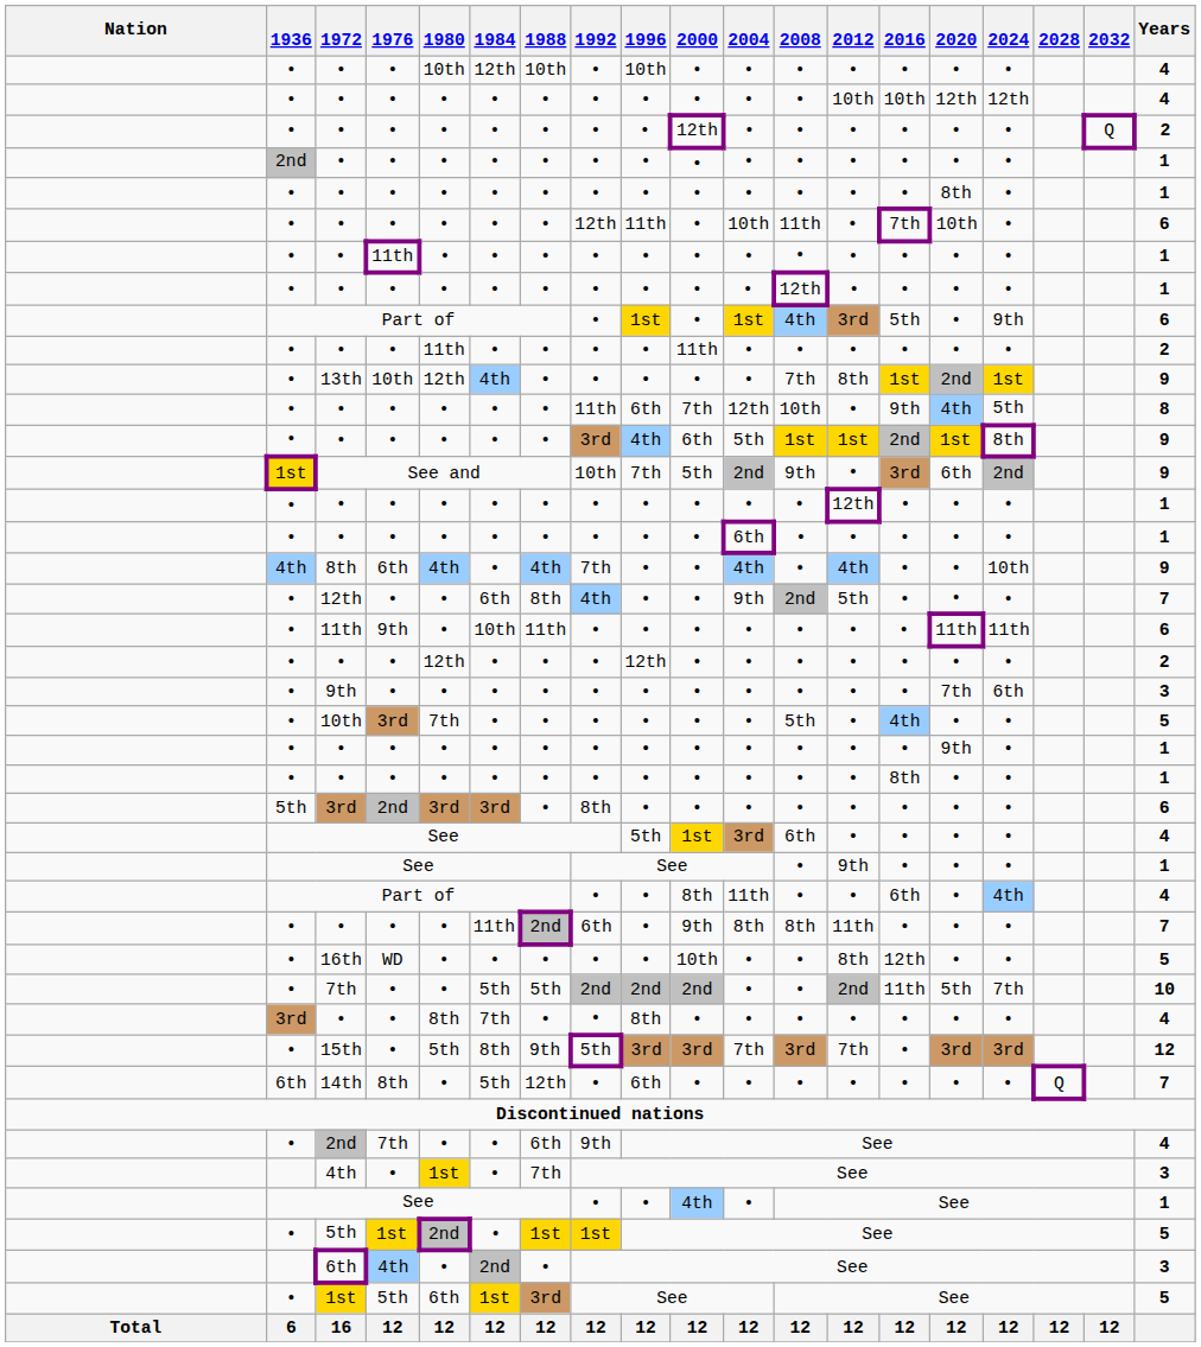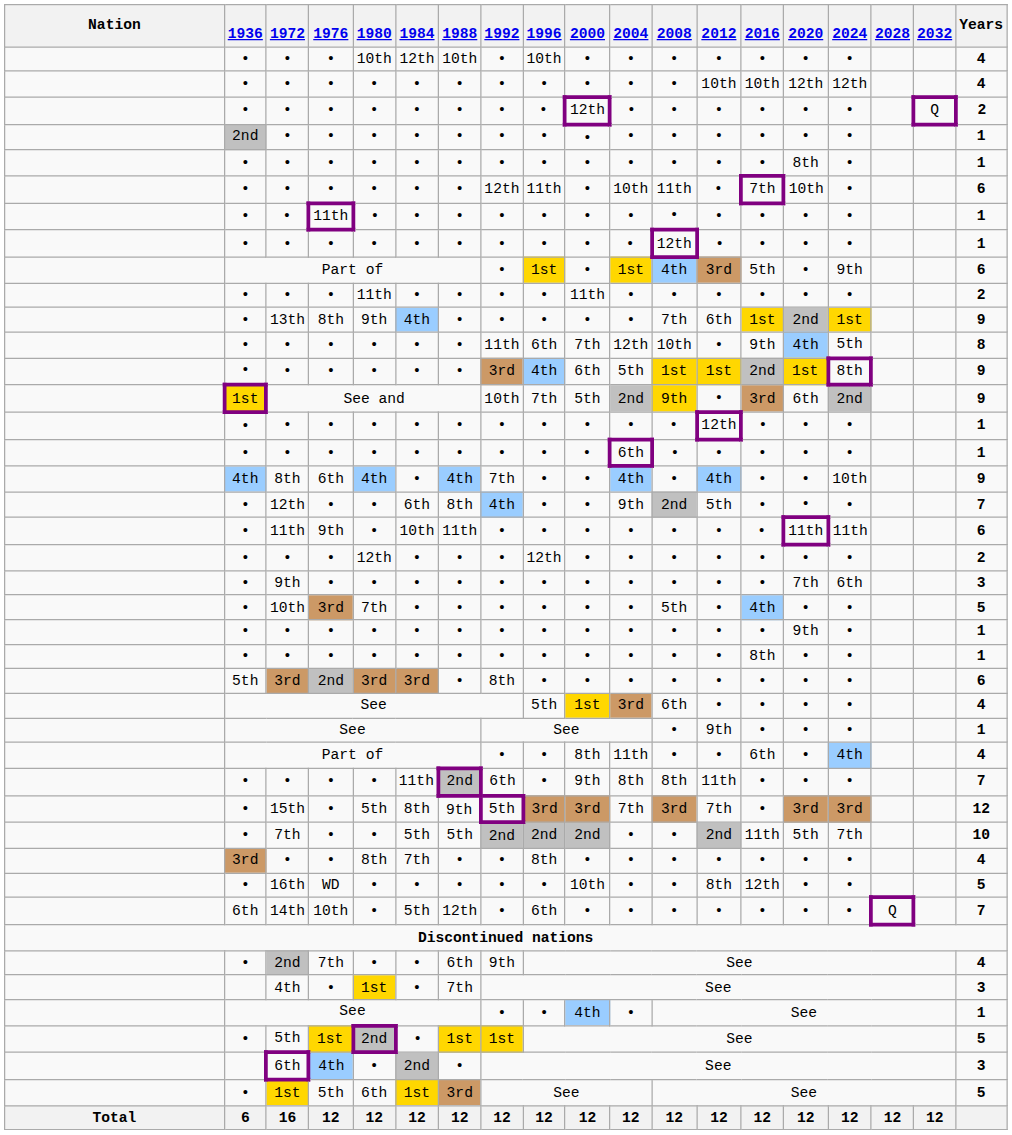13th | 1976: 10th -> 8th
13th | 1980: 12th -> 9th
13th | 2012: 8th -> 6th
See and | 2008: no background -> gold background
rows swapped: 15th <-> 16th
14th | 1976: 8th -> 10th
